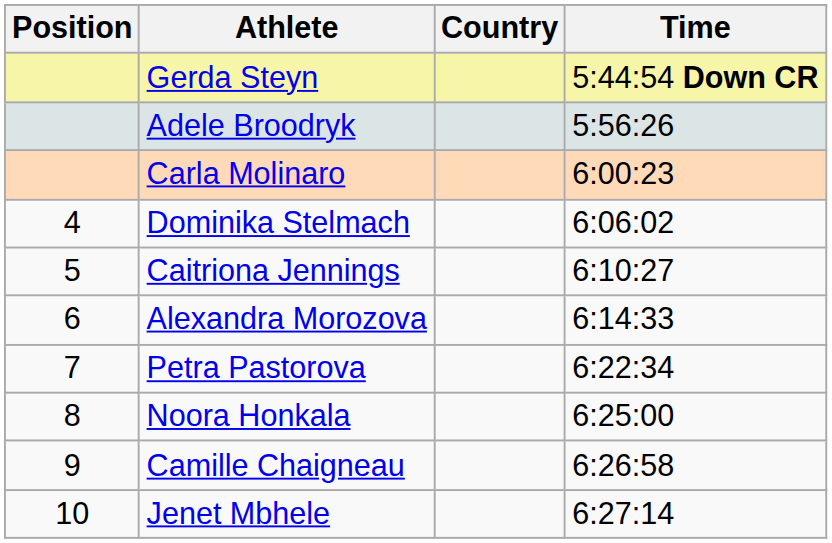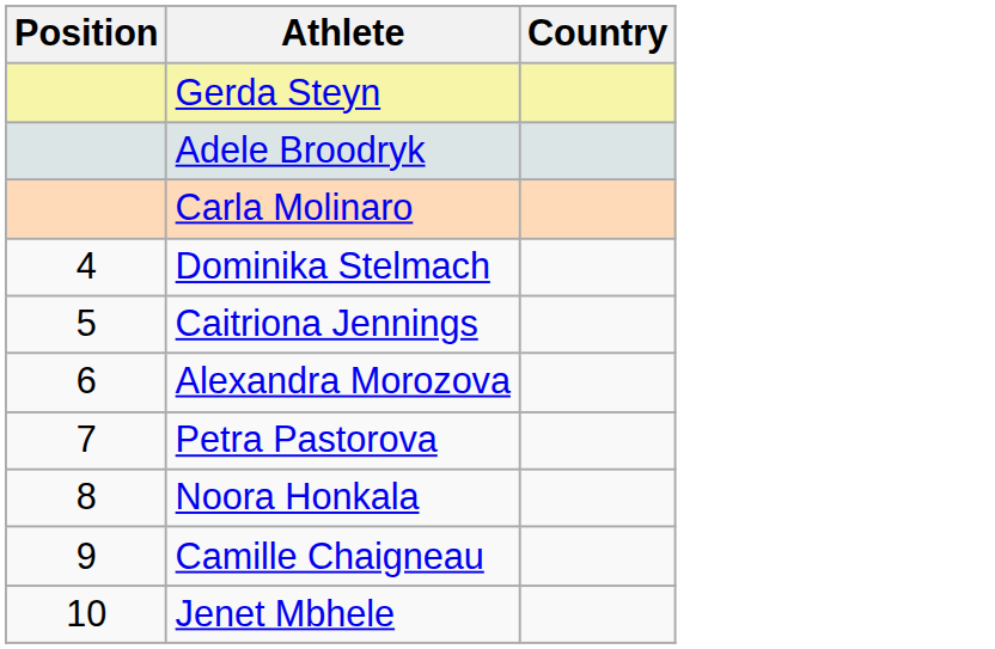- column: Time | 5:44:54 Down CR | 5:56:26 | 6:00:23 | 6:06:02 | 6:10:27 | 6:14:33 | 6:22:34 | 6:25:00 | 6:26:58 | 6:27:14
